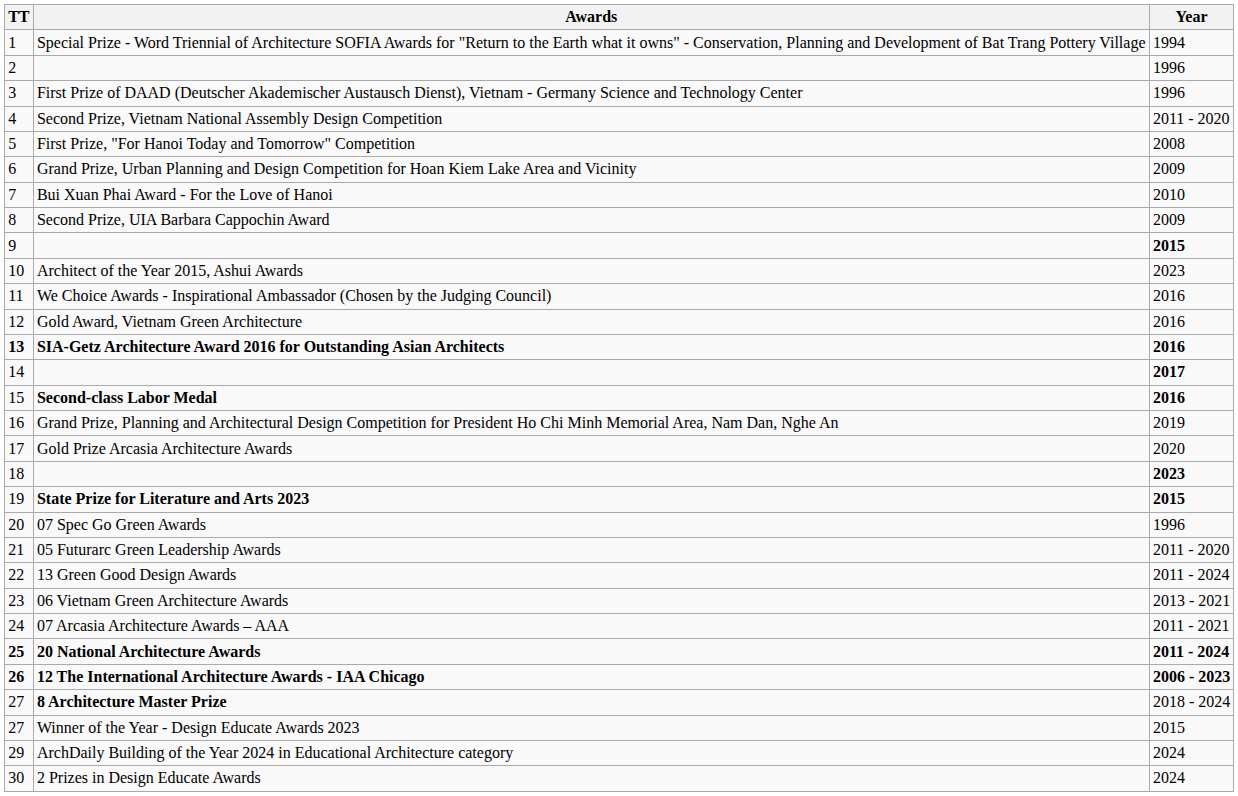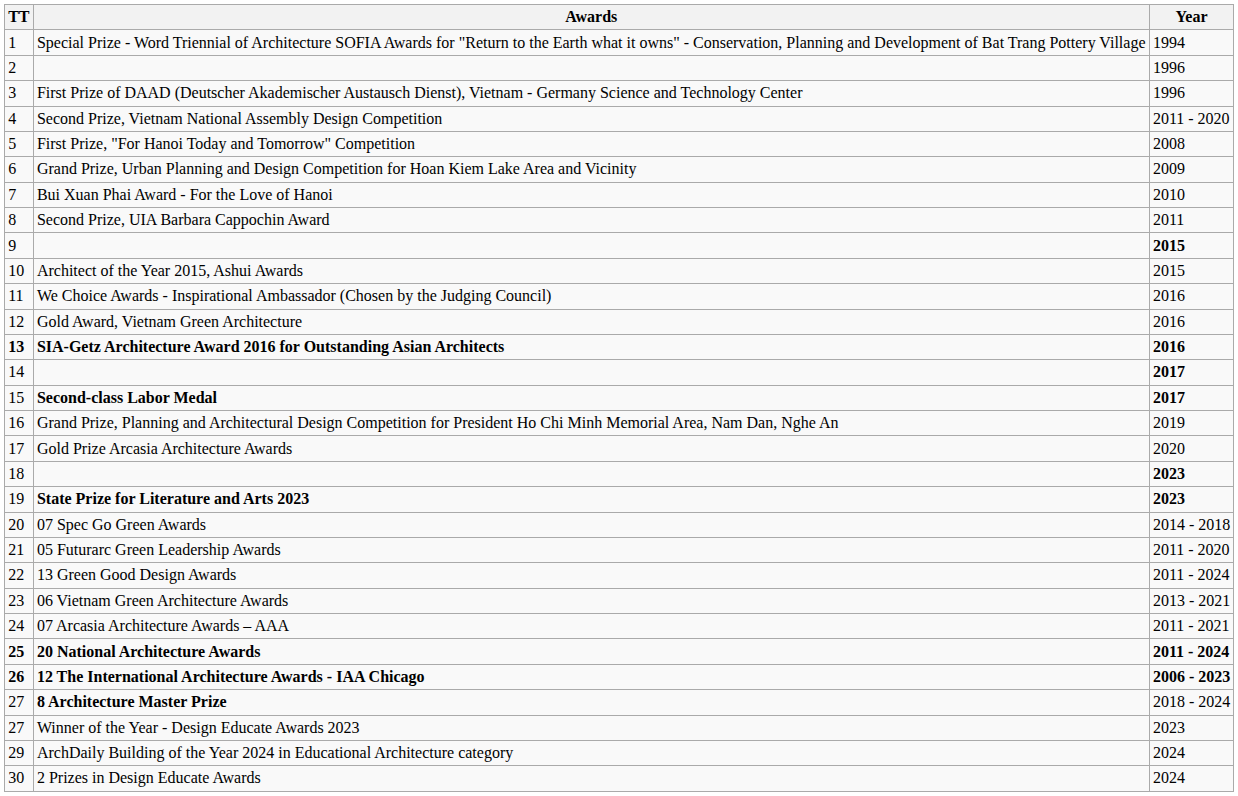Second Prize, UIA Barbara Cappochin Award | Year: 2009 -> 2011
Architect of the Year 2015, Ashui Awards | Year: 2023 -> 2015
Second-class Labor Medal | Year: 2016 -> 2017
State Prize for Literature and Arts 2023 | Year: 2015 -> 2023
07 Spec Go Green Awards | Year: 1996 -> 2014 - 2018
Winner of the Year - Design Educate Awards 2023 | Year: 2015 -> 2023
